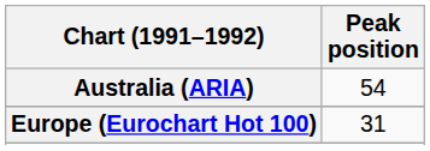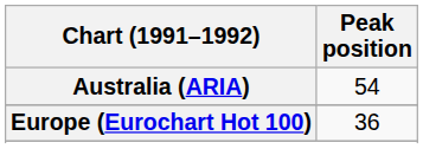Europe (Eurochart Hot 100) | Peak position: 31 -> 36
